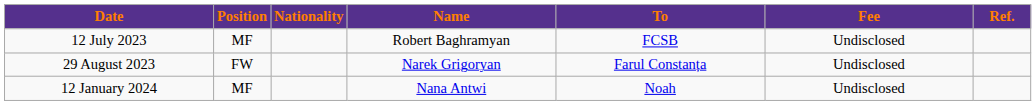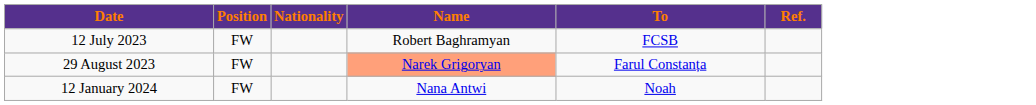- column: Fee | Undisclosed | Undisclosed | Undisclosed
12 July 2023 | Position: MF -> FW
29 August 2023 | Name: no background -> lightsalmon background
12 January 2024 | Position: MF -> FW
